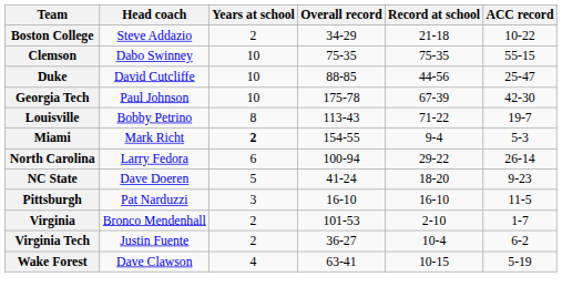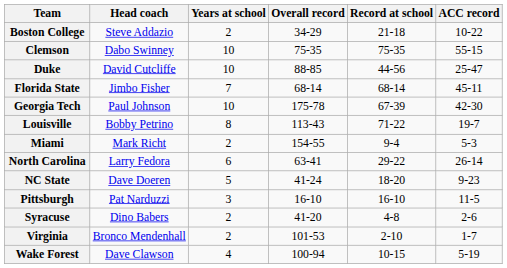+ row: Florida State | Jimbo Fisher | 7 | 68-14 | 68-14 | 45-11
Miami | Years at school: bold -> normal
North Carolina | Overall record: 100-94 -> 63-41
+ row: Syracuse | Dino Babers | 2 | 41-20 | 4-8 | 2-6
- row: Virginia Tech | Justin Fuente | 2 | 36-27 | 10-4 | 6-2
Wake Forest | Overall record: 63-41 -> 100-94
